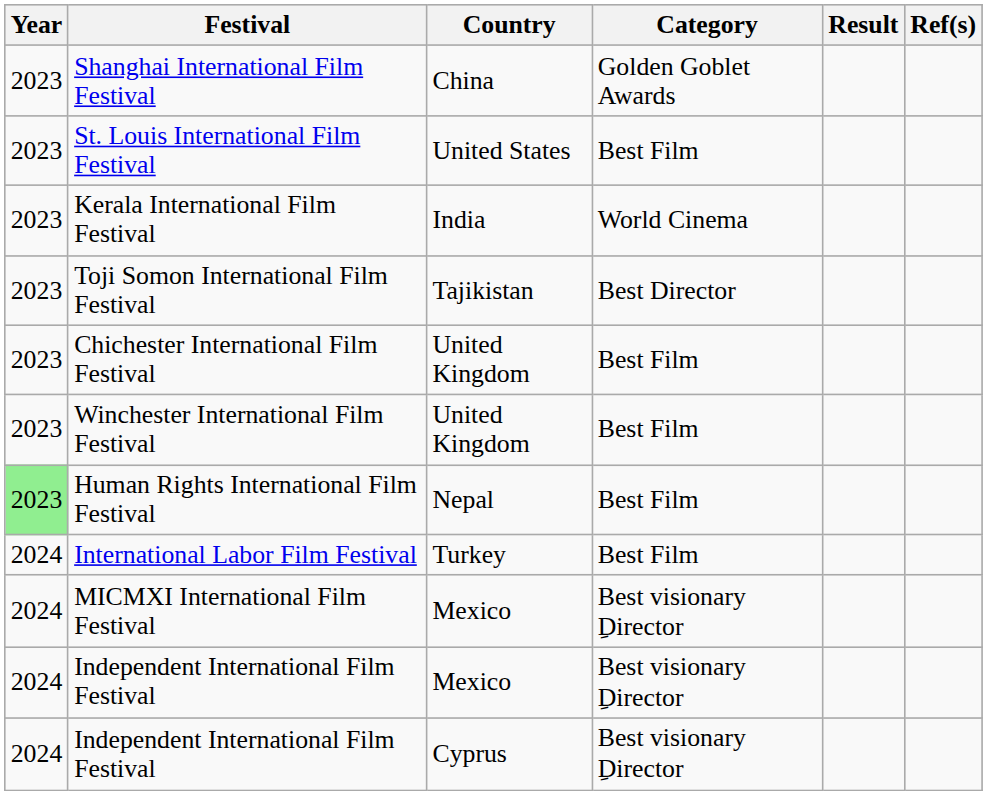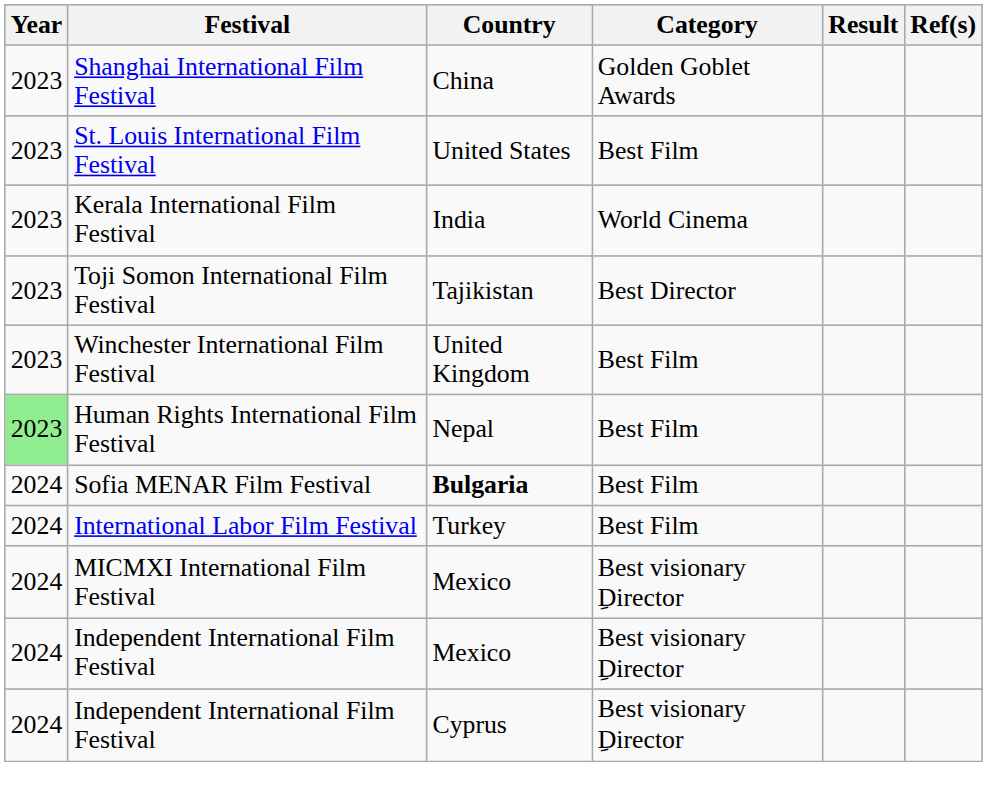- row: 2023 | Chichester International Film Festival | United Kingdom | Best Film
+ row: 2024 | Sofia MENAR Film Festival | Bulgaria | Best Film
